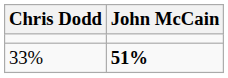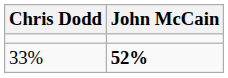33% | John McCain: 51% -> 52%
